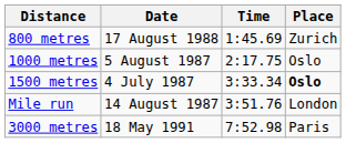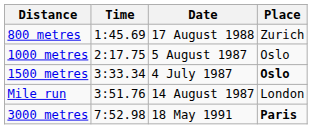columns swapped: Time <-> Date
3000 metres | Place: normal -> bold
